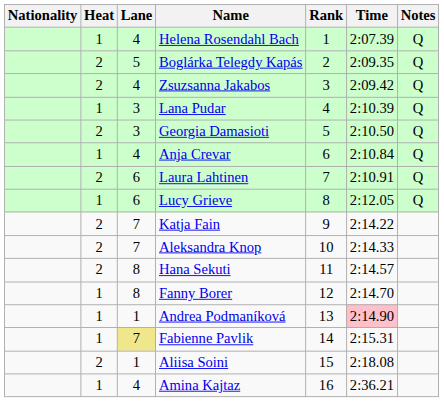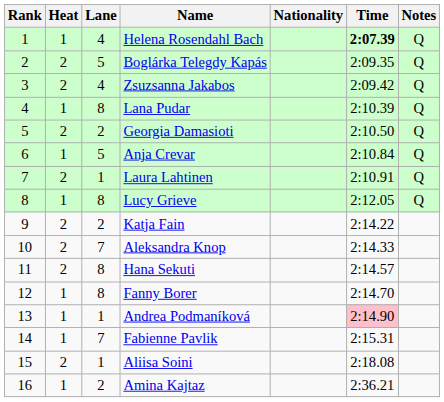columns swapped: Rank <-> Nationality
Helena Rosendahl Bach | Time: normal -> bold
Lana Pudar | Lane: 3 -> 8
Georgia Damasioti | Lane: 3 -> 2
Anja Crevar | Lane: 4 -> 5
Laura Lahtinen | Lane: 6 -> 1
Lucy Grieve | Lane: 6 -> 8
Katja Fain | Lane: 7 -> 2
Fabienne Pavlik | Lane: khaki background -> no background
Amina Kajtaz | Lane: 4 -> 2
